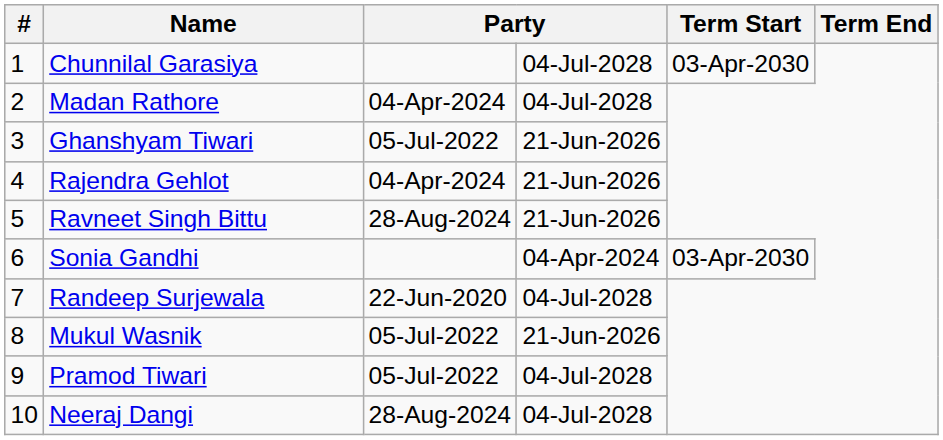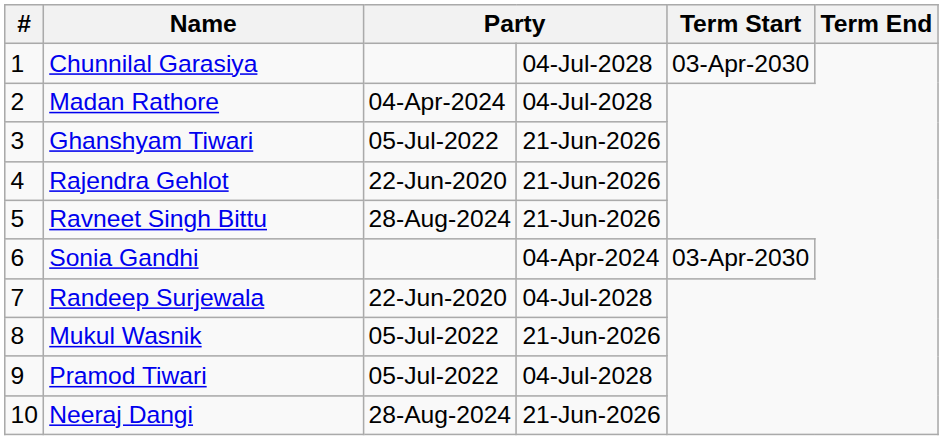Rajendra Gehlot | column 3: 04-Apr-2024 -> 22-Jun-2020
Neeraj Dangi | column 4: 04-Jul-2028 -> 21-Jun-2026
